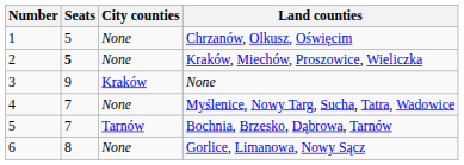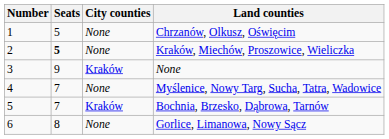Bochnia, Brzesko, Dąbrowa, Tarnów | City counties: Tarnów -> Kraków
